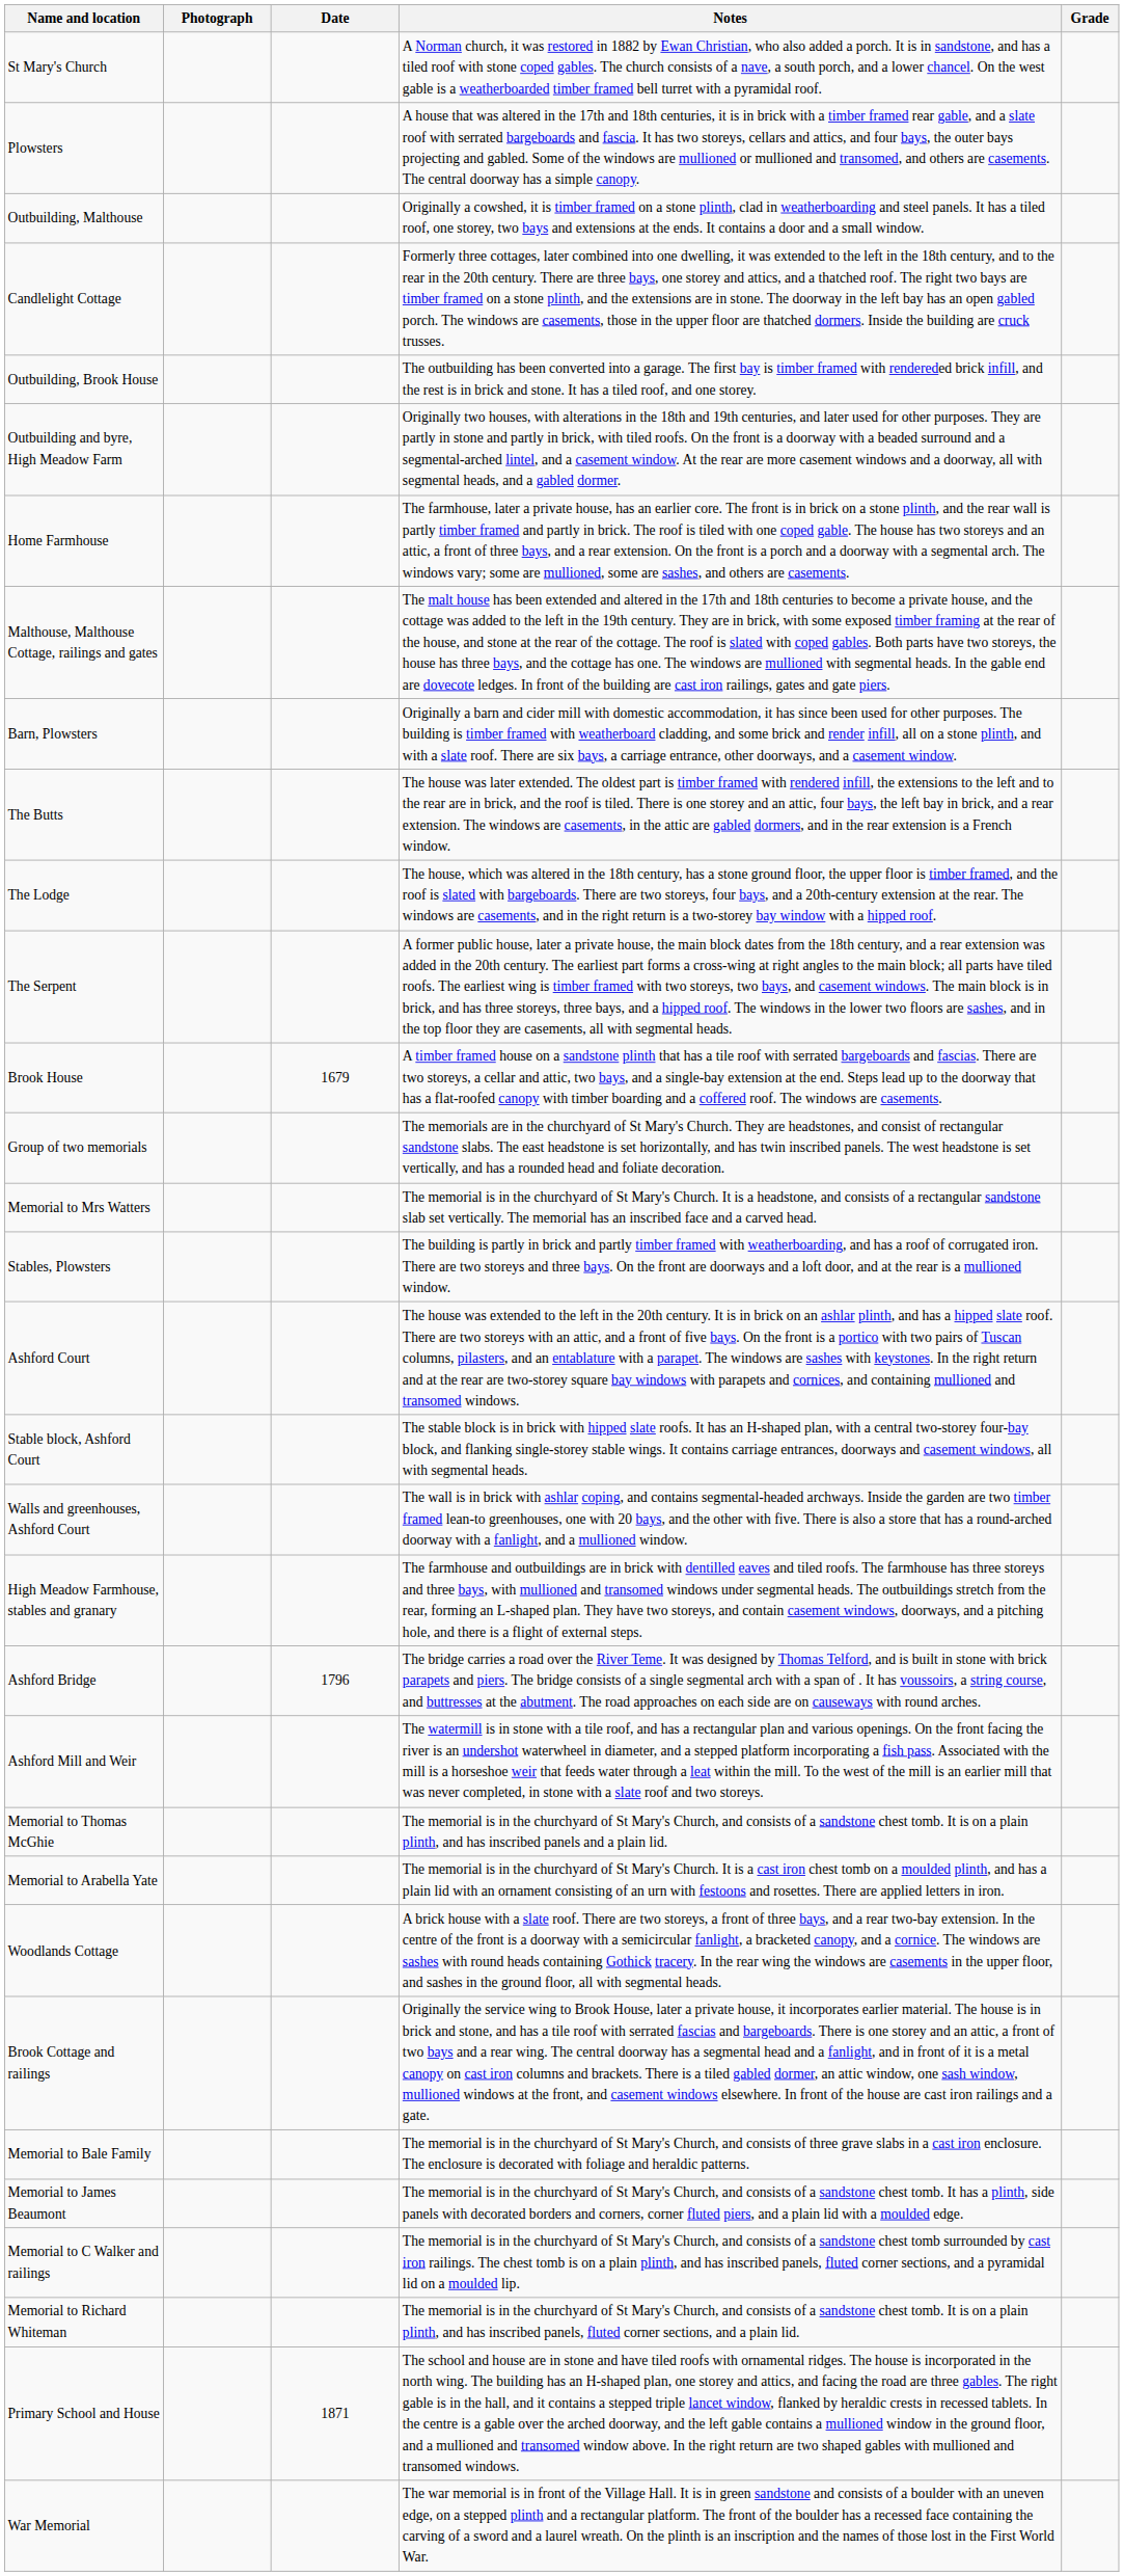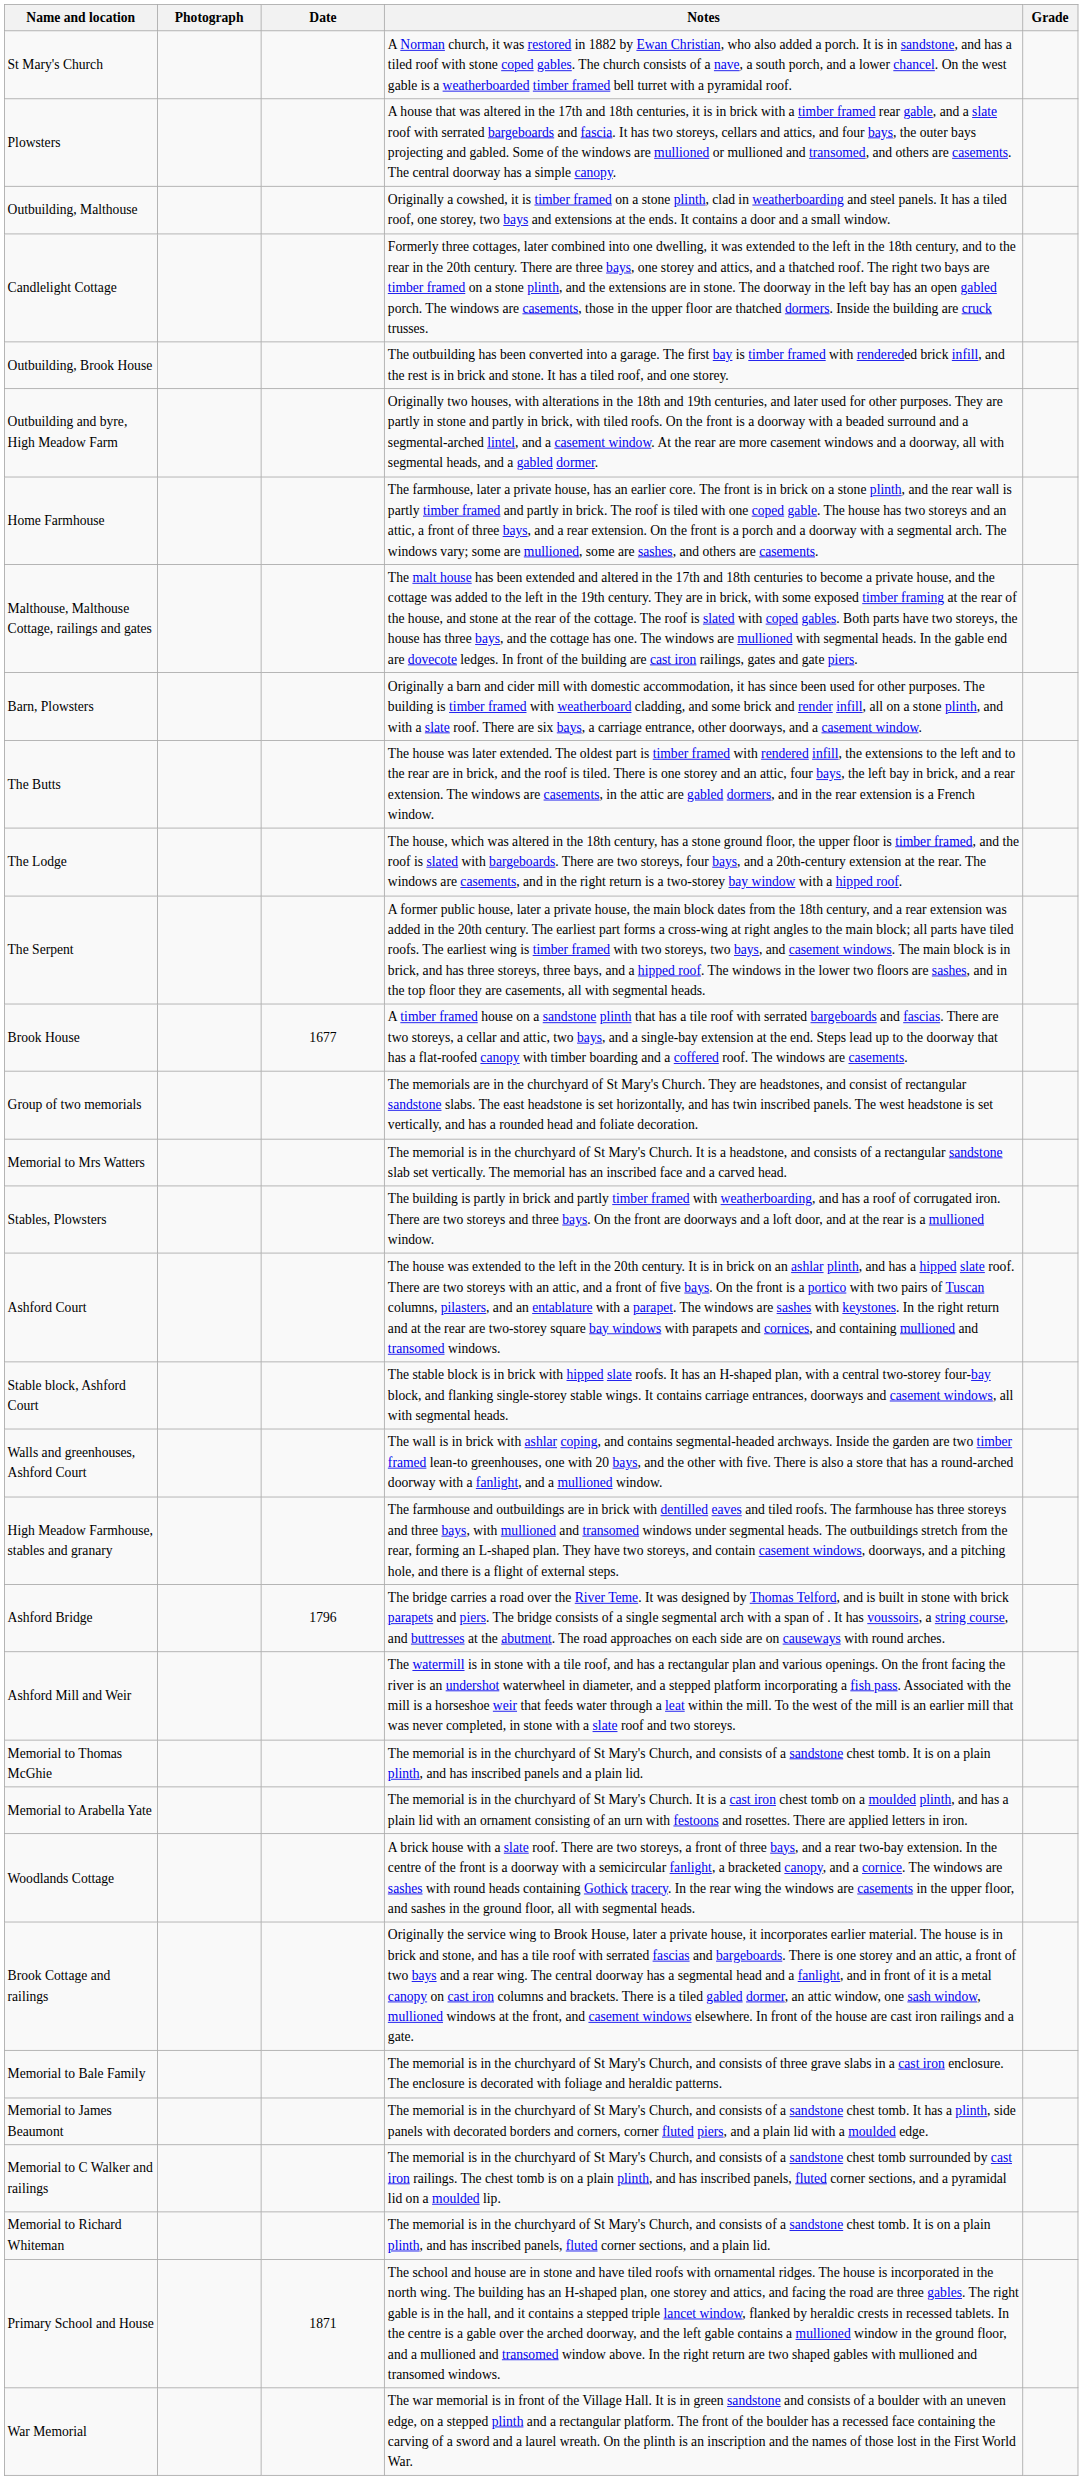Brook House | Date: 1679 -> 1677
